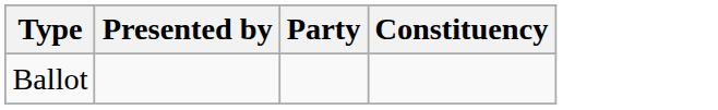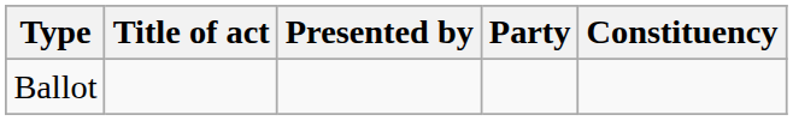+ column: Title of act
